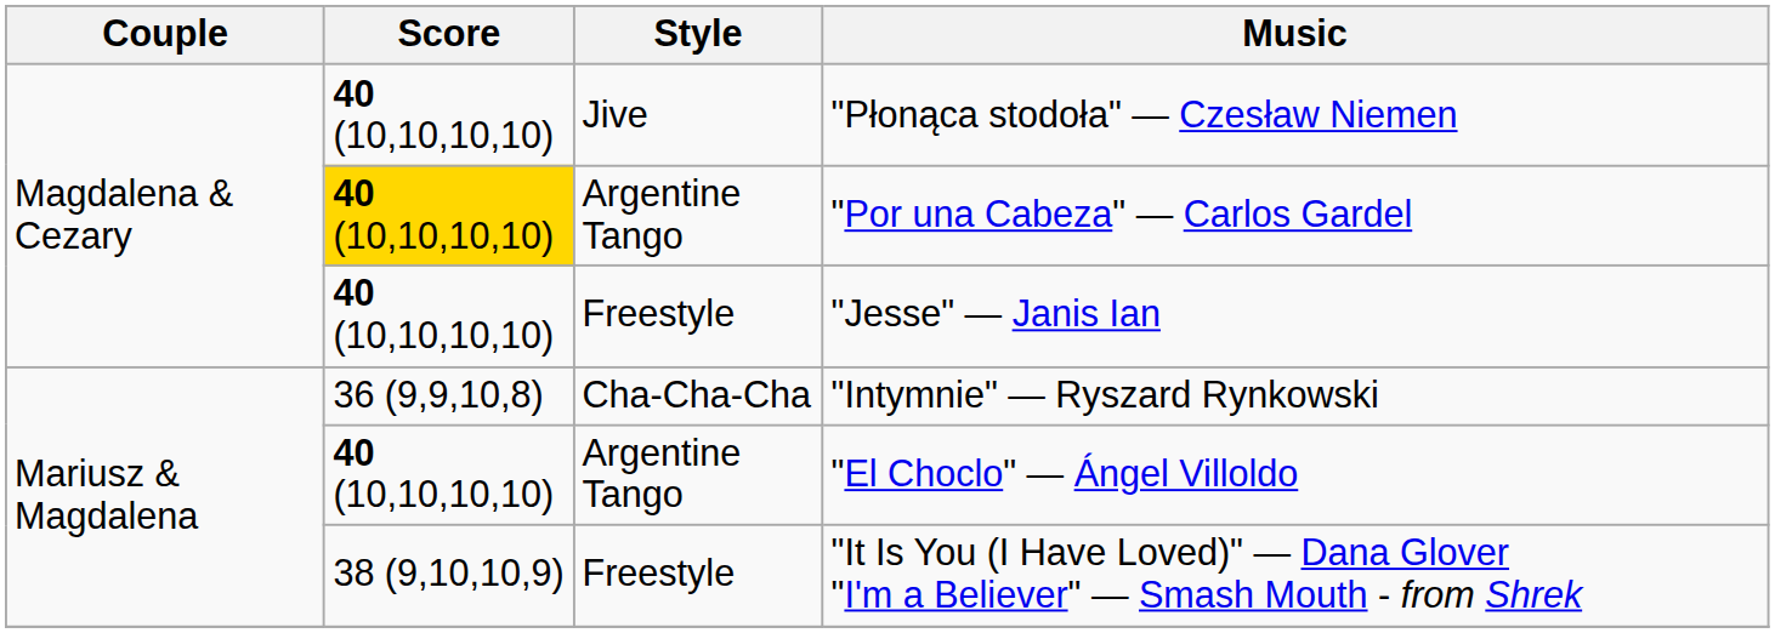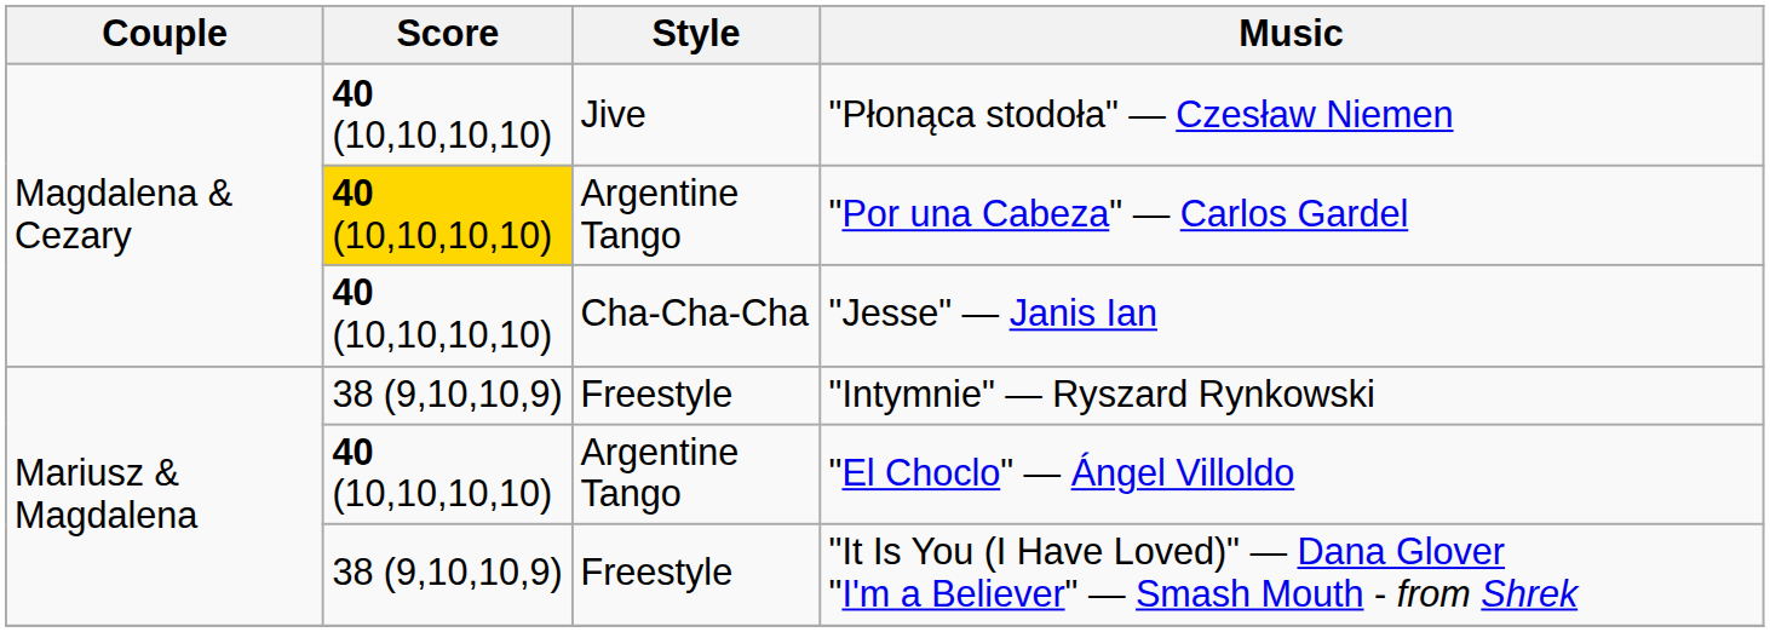"Jesse" — Janis Ian | Style: Freestyle -> Cha-Cha-Cha
"Intymnie" — Ryszard Rynkowski | Score: 36 (9,9,10,8) -> 38 (9,10,10,9)
"Intymnie" — Ryszard Rynkowski | Style: Cha-Cha-Cha -> Freestyle
